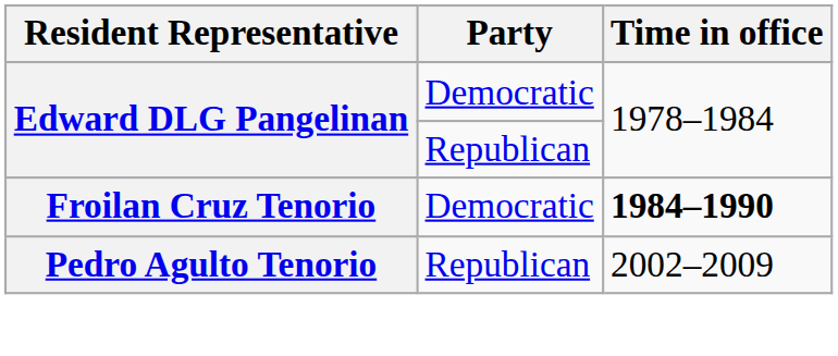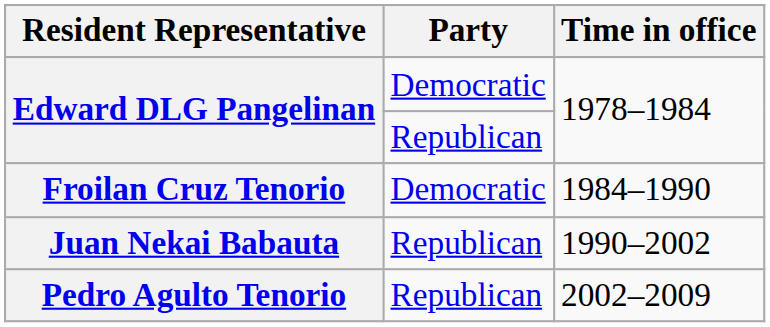Froilan Cruz Tenorio | Time in office: bold -> normal
+ row: Juan Nekai Babauta | Republican | 1990–2002
